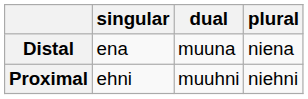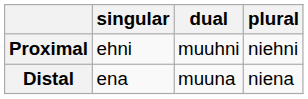rows swapped: Proximal <-> Distal
